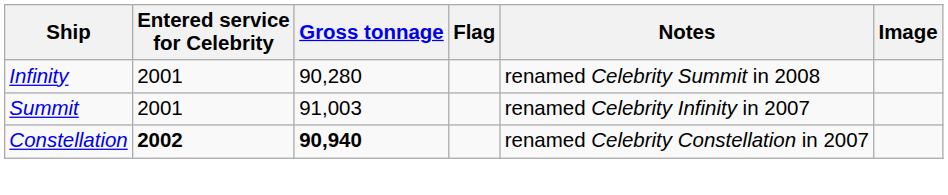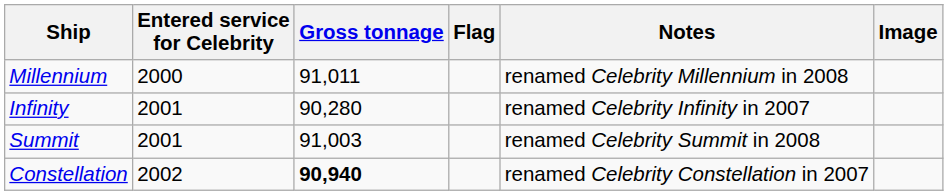+ row: Millennium | 2000 | 91,011 | renamed Celebrity Millennium in 2008
Infinity | Notes: renamed Celebrity Summit in 2008 -> renamed Celebrity Infinity in 2007
Summit | Notes: renamed Celebrity Infinity in 2007 -> renamed Celebrity Summit in 2008
Constellation | Entered service for Celebrity: bold -> normal
